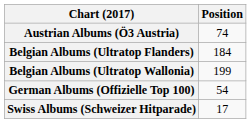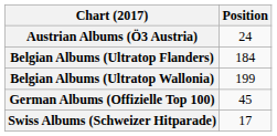Austrian Albums (Ö3 Austria) | Position: 74 -> 24
German Albums (Offizielle Top 100) | Position: 54 -> 45
